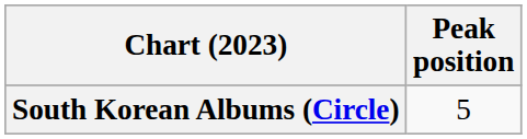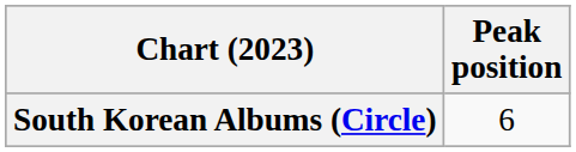South Korean Albums (Circle) | Peak position: 5 -> 6
